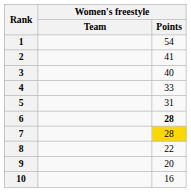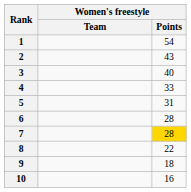2 | Women's freestyle / Points: 41 -> 43
6 | Women's freestyle / Points: bold -> normal
9 | Women's freestyle / Points: 20 -> 18
